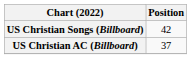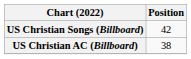US Christian AC (Billboard) | Position: 37 -> 38
